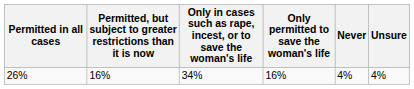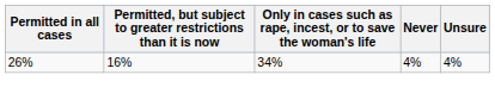- column: Only permitted to save the woman's life | 16%
